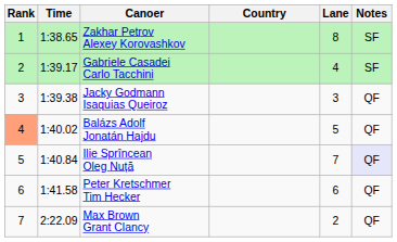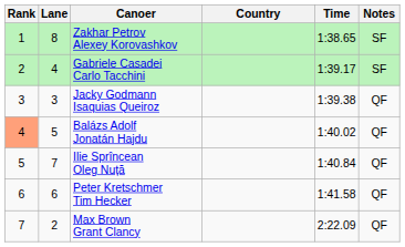columns swapped: Lane <-> Time
Ilie Sprîncean Oleg Nuță | Notes: lavender background -> no background
